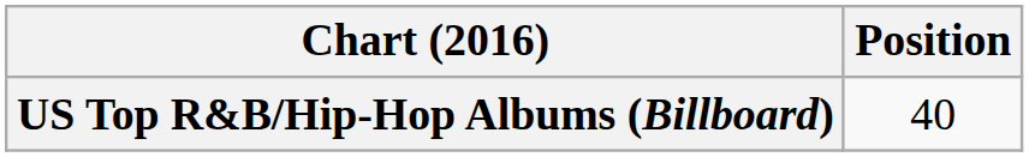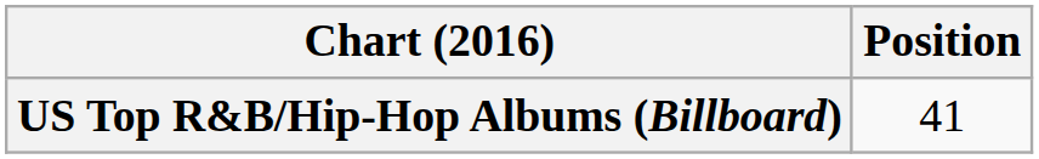US Top R&B/Hip-Hop Albums (Billboard) | Position: 40 -> 41
